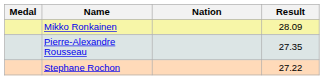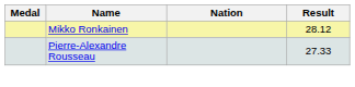Mikko Ronkainen | Result: 28.09 -> 28.12
Pierre-Alexandre Rousseau | Result: 27.35 -> 27.33
- row: Stephane Rochon | 27.22
